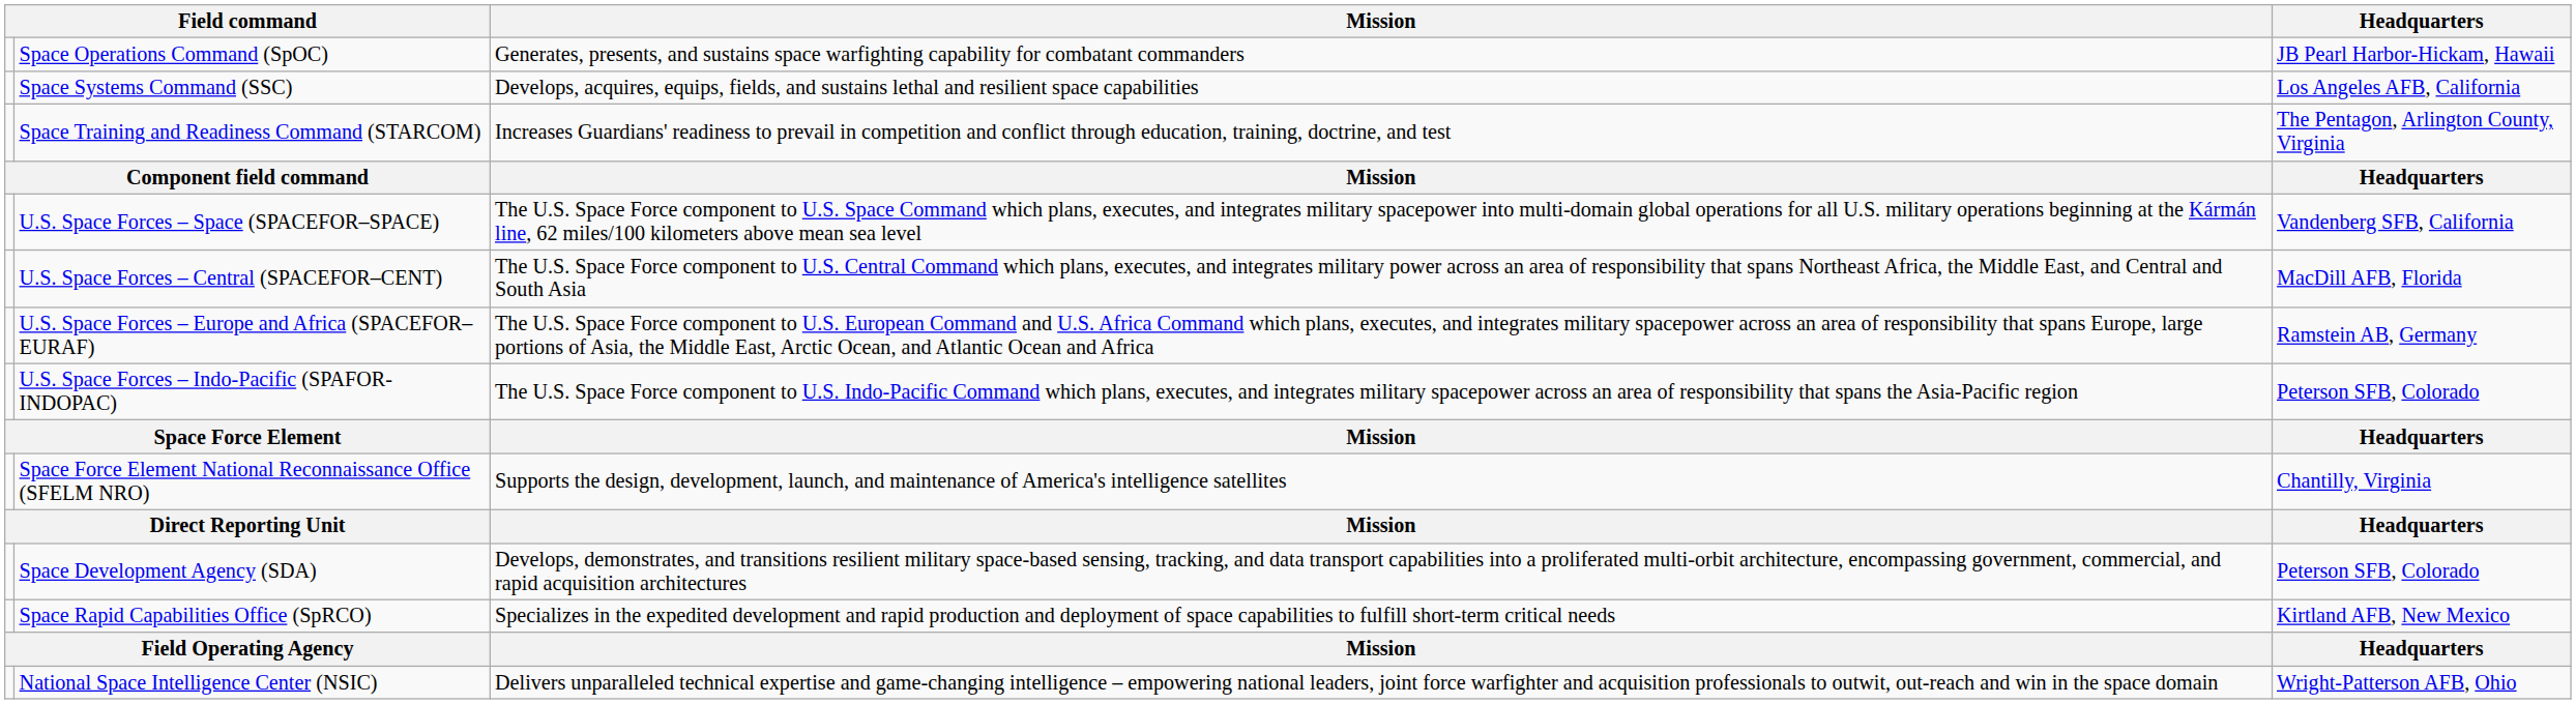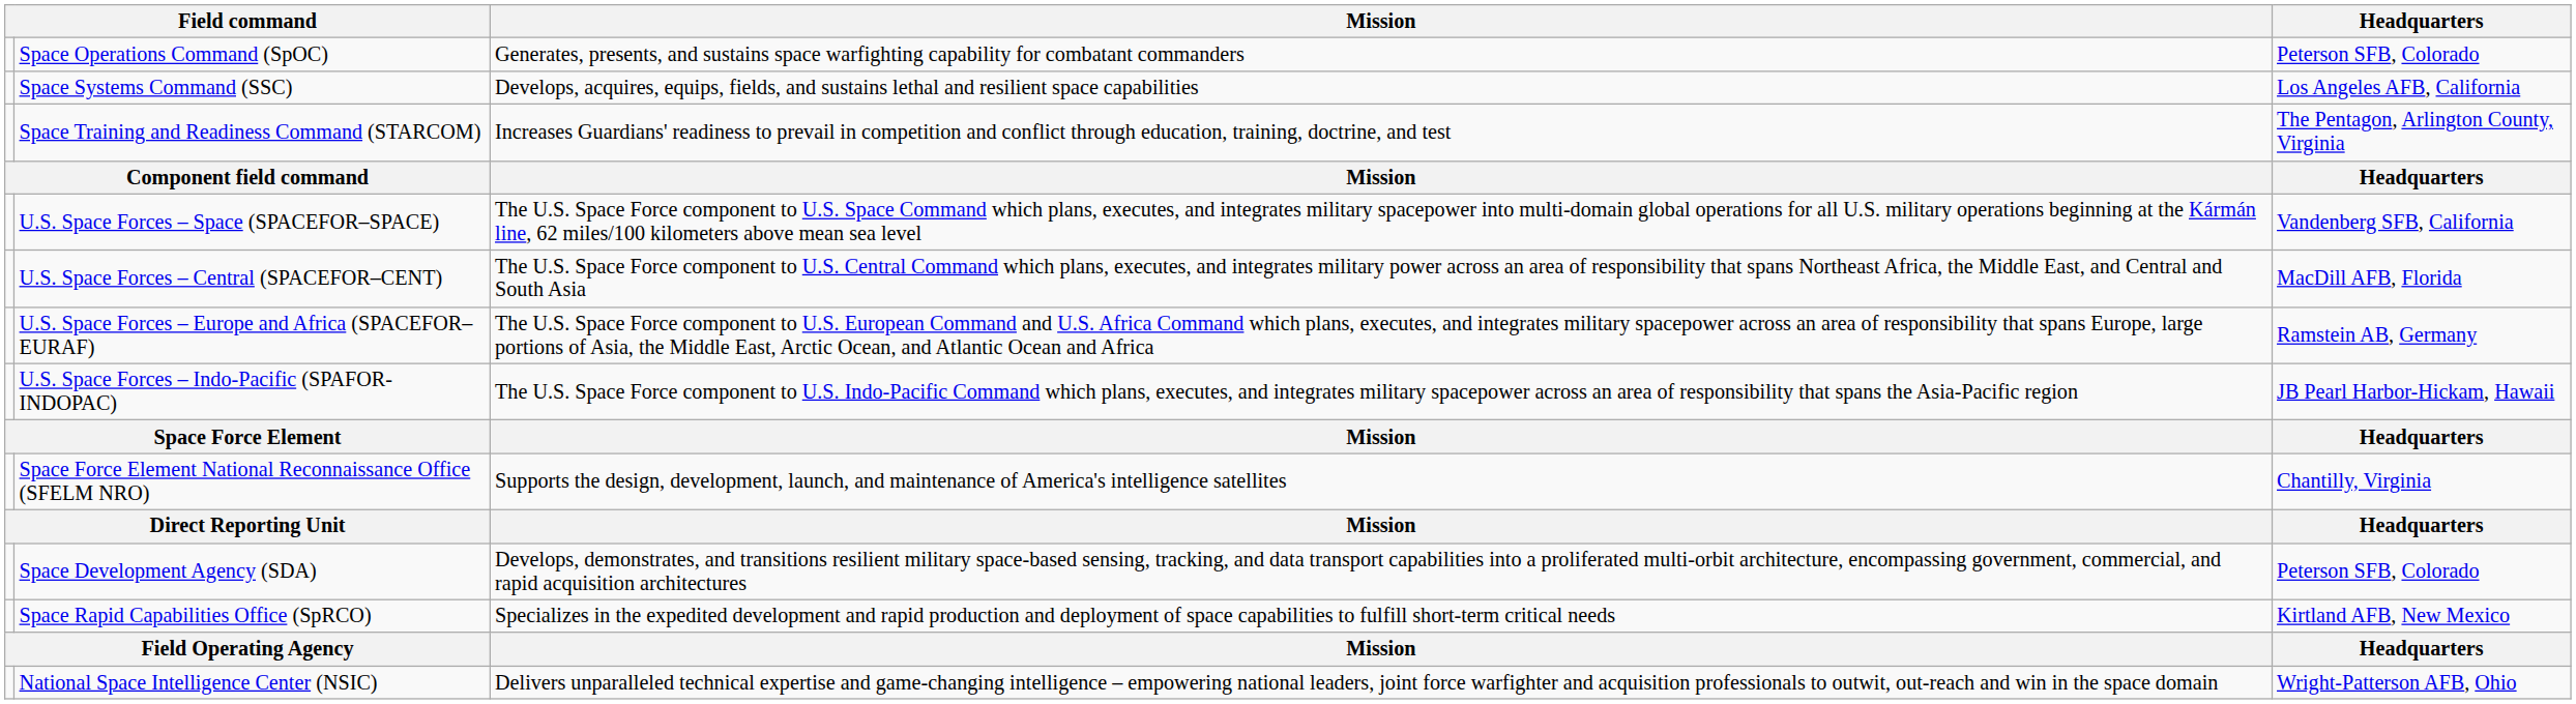Space Operations Command (SpOC) | Headquarters: JB Pearl Harbor-Hickam, Hawaii -> Peterson SFB, Colorado
U.S. Space Forces – Indo-Pacific (SPAFOR-INDOPAC) | Headquarters: Peterson SFB, Colorado -> JB Pearl Harbor-Hickam, Hawaii
